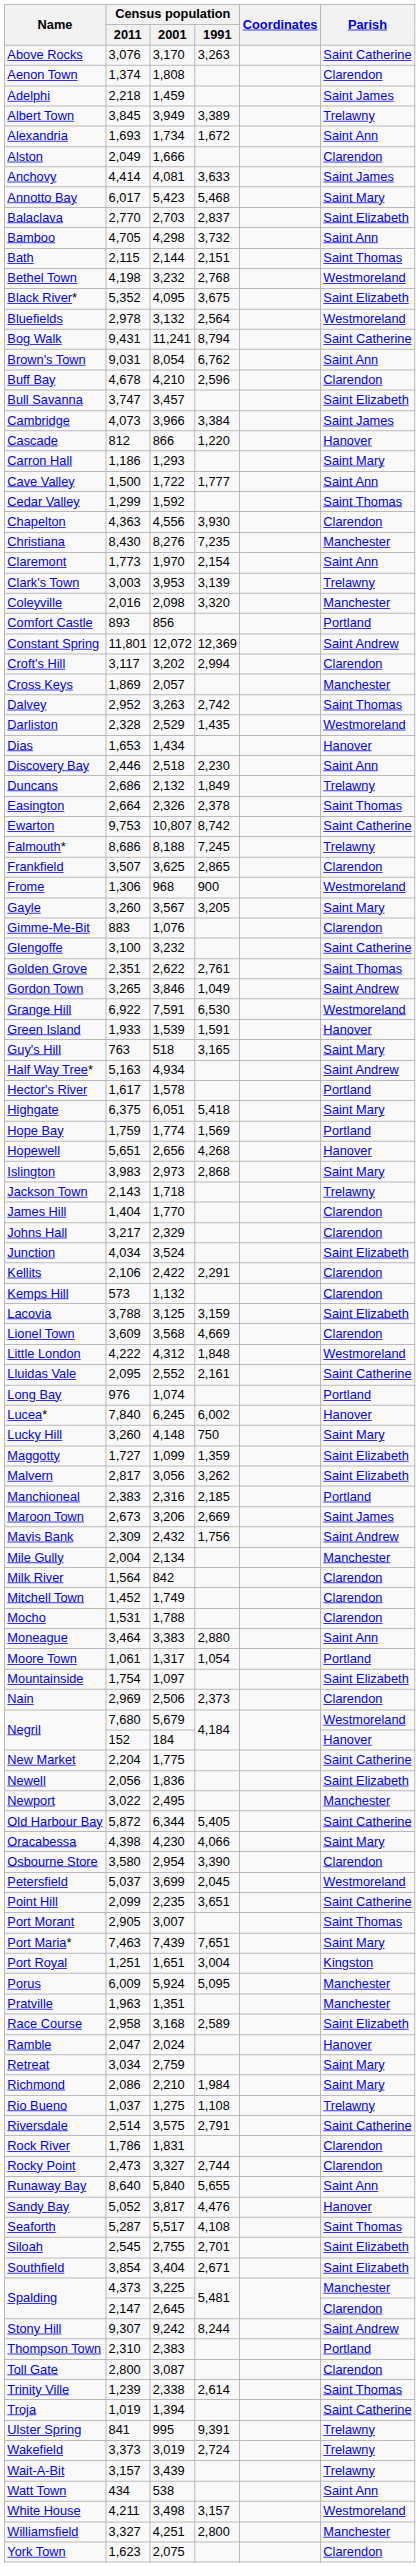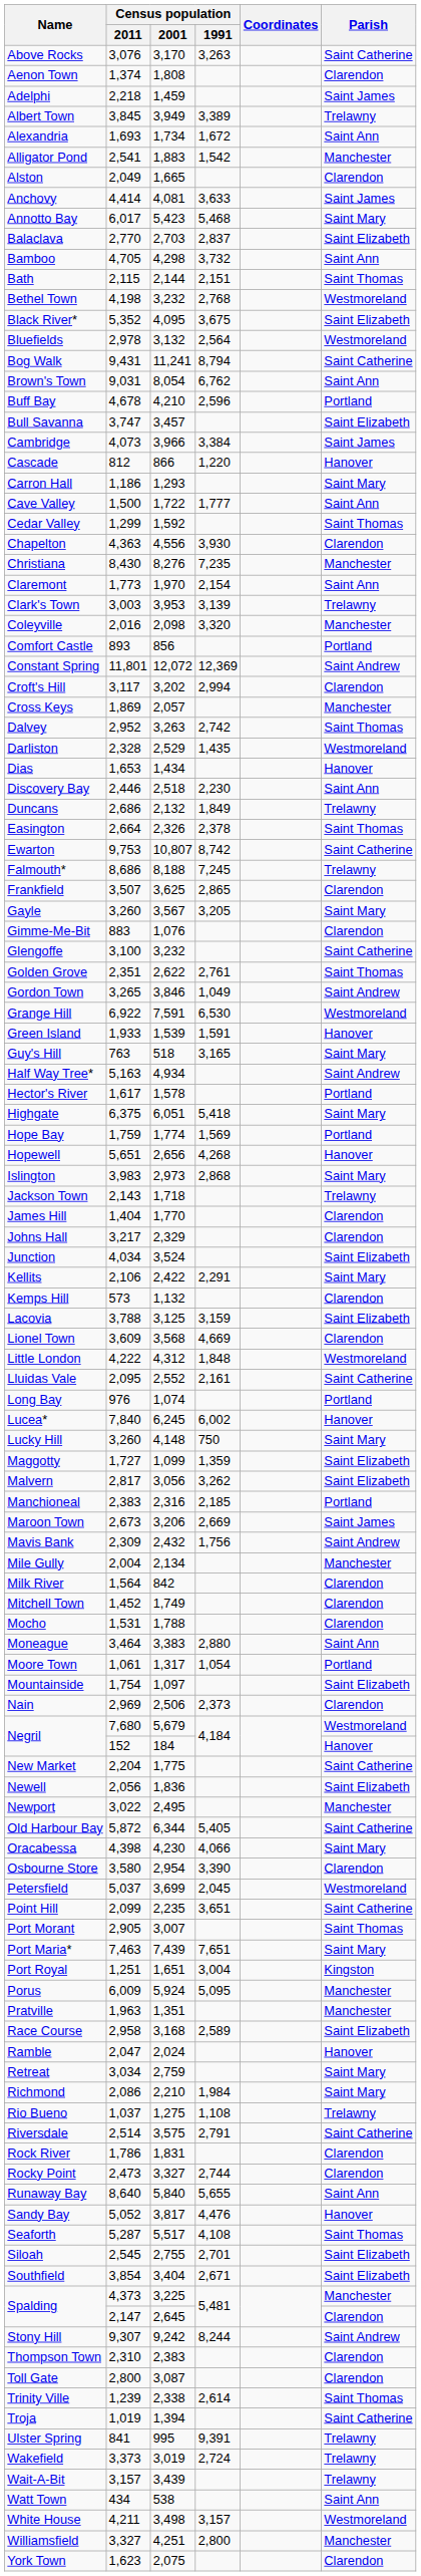+ row: Alligator Pond | 2,541 | 1,883 | 1,542 | Manchester
Alston | Census population / 2001: 1,666 -> 1,665
Buff Bay | Parish: Clarendon -> Portland
- row: Frome | 1,306 | 968 | 900 | Westmoreland
Kellits | Parish: Clarendon -> Saint Mary
Thompson Town | Parish: Portland -> Clarendon
